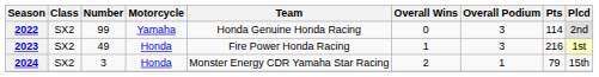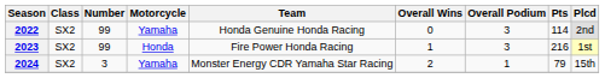2023 | Number: 49 -> 99
2024 | Motorcycle: Honda -> Yamaha
